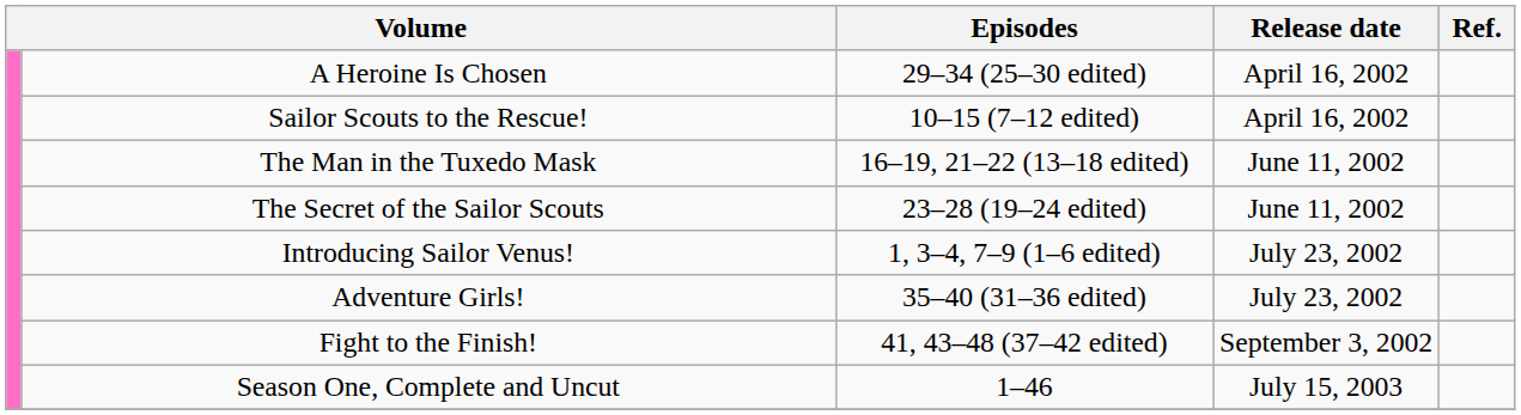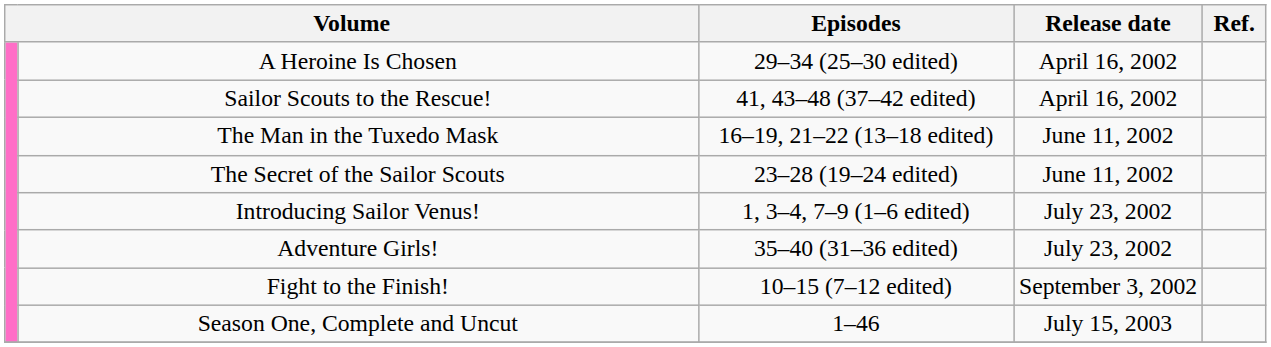Sailor Scouts to the Rescue! | Episodes: 10–15 (7–12 edited) -> 41, 43–48 (37–42 edited)
Fight to the Finish! | Episodes: 41, 43–48 (37–42 edited) -> 10–15 (7–12 edited)
